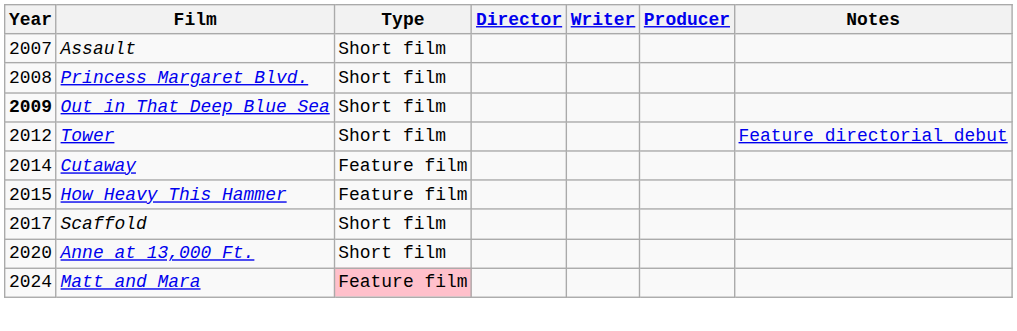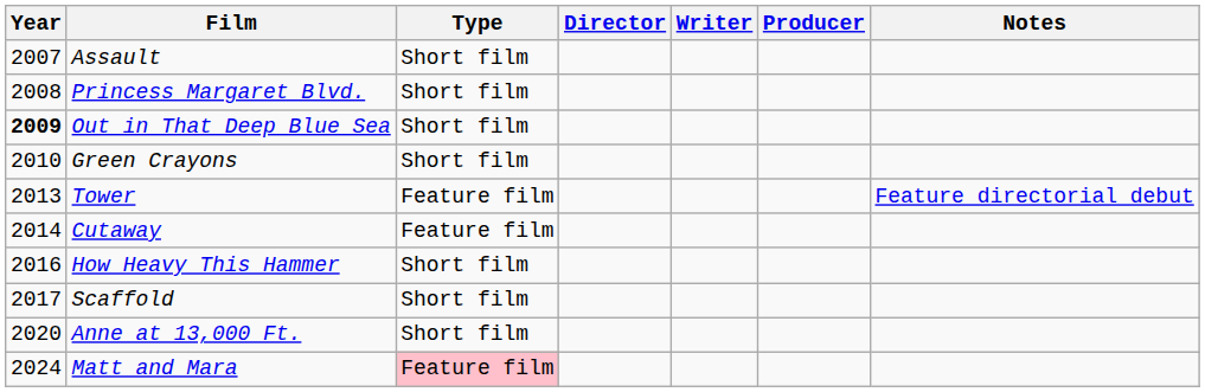+ row: 2010 | Green Crayons | Short film
Tower | Year: 2012 -> 2013
Tower | Type: Short film -> Feature film
How Heavy This Hammer | Year: 2015 -> 2016
How Heavy This Hammer | Type: Feature film -> Short film
